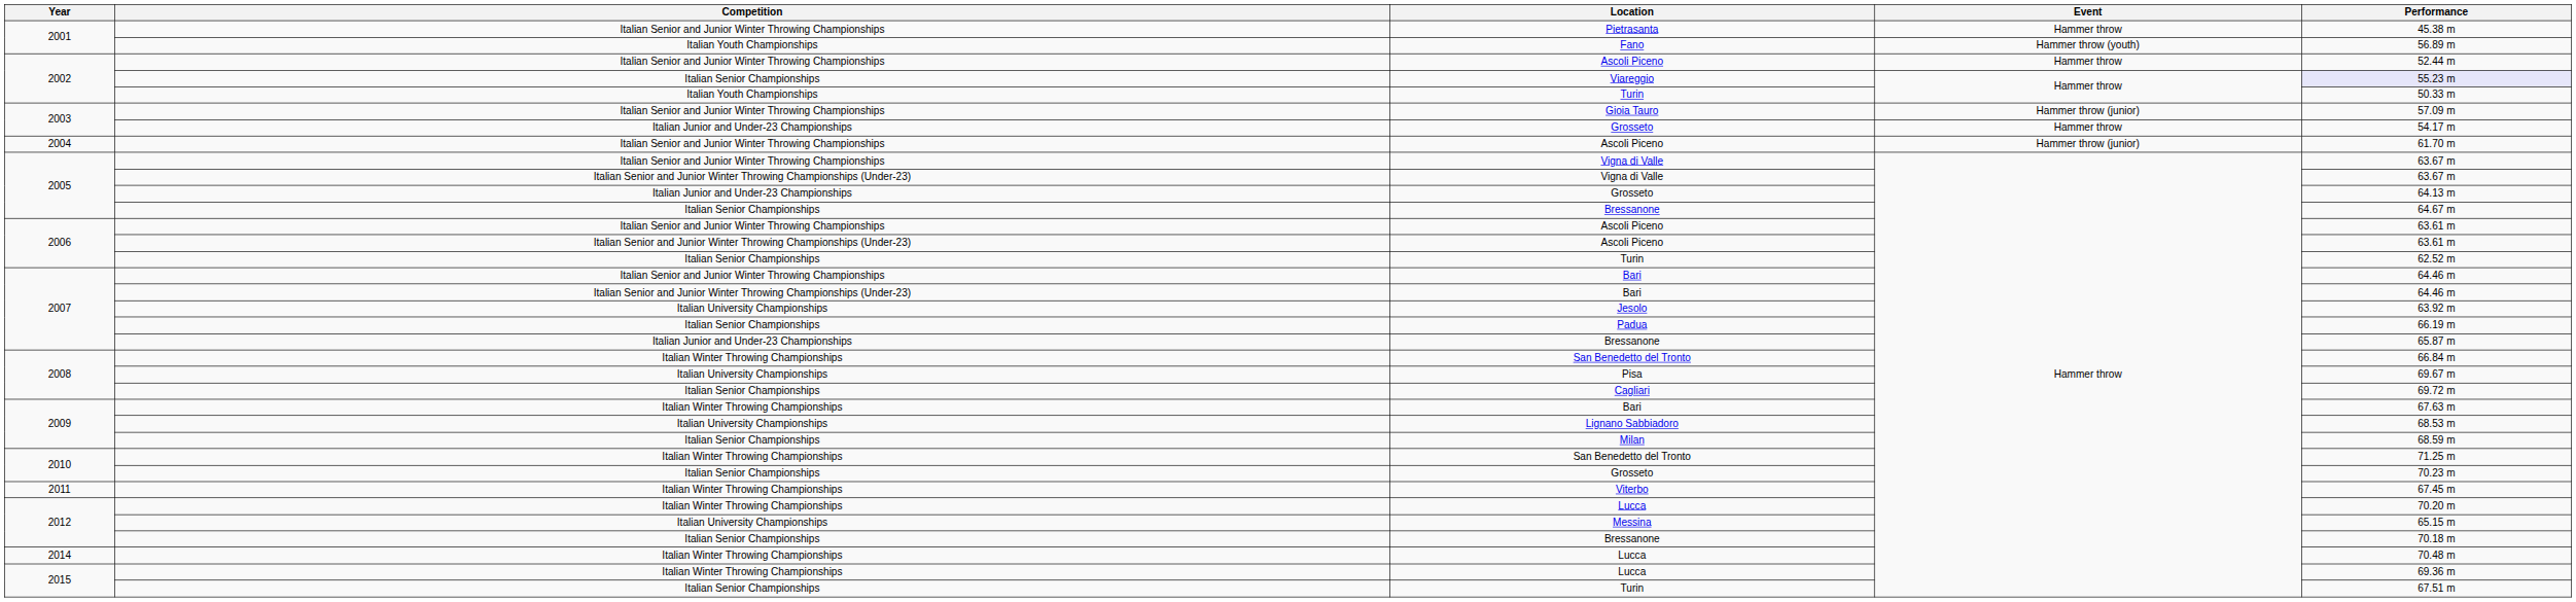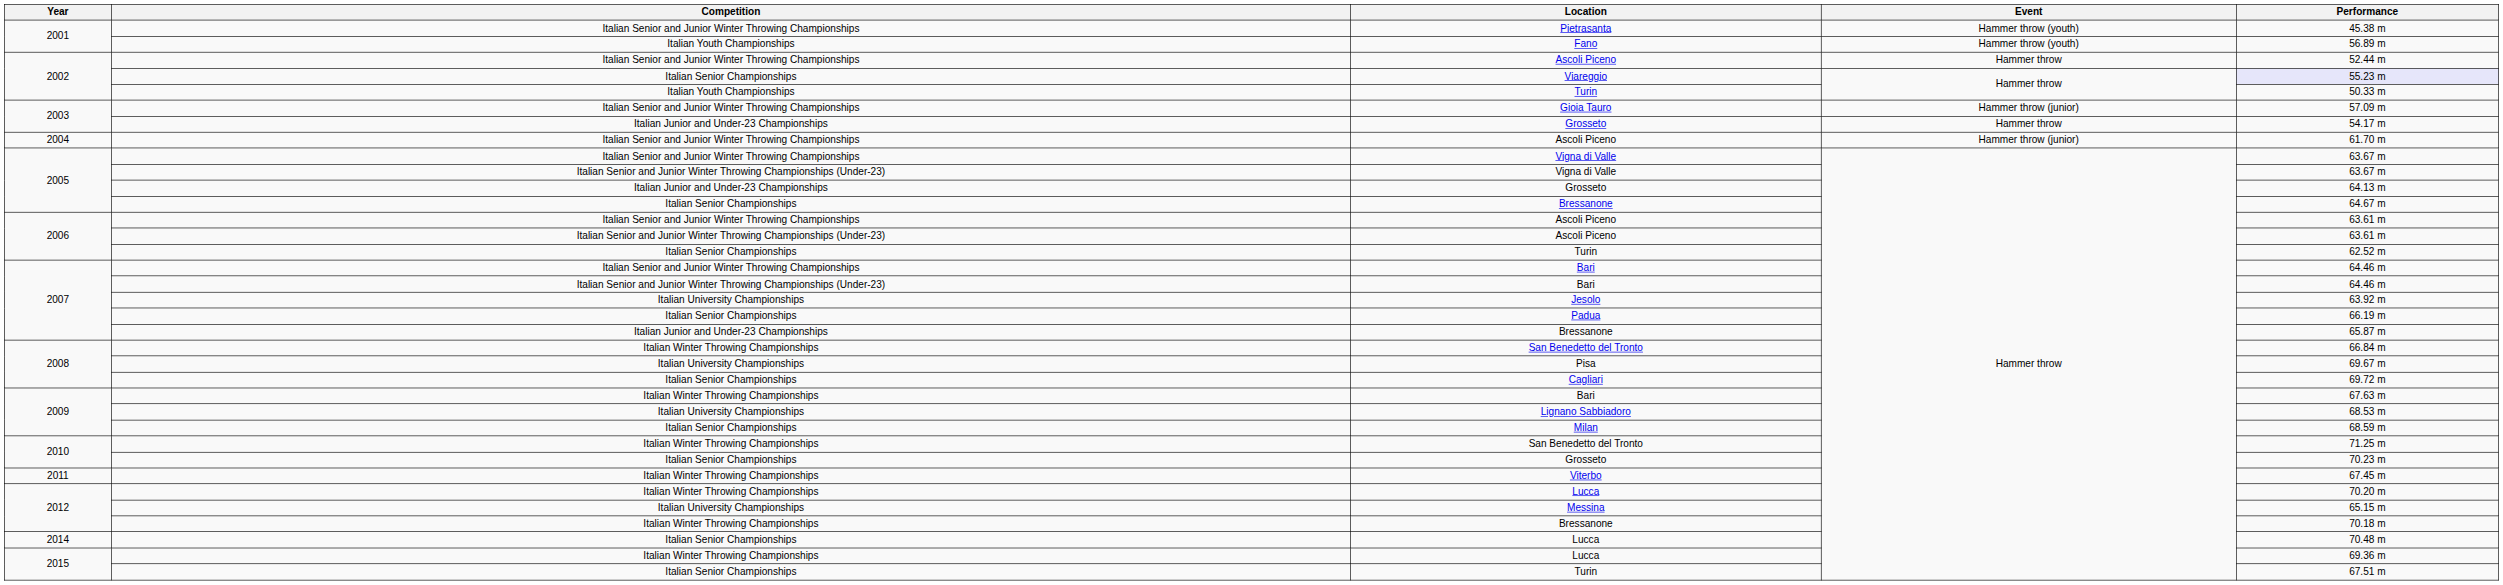Pietrasanta | Event: Hammer throw -> Hammer throw (youth)
2012 / Bressanone | Competition: Italian Senior Championships -> Italian Winter Throwing Championships
2014 / Lucca | Competition: Italian Winter Throwing Championships -> Italian Senior Championships
